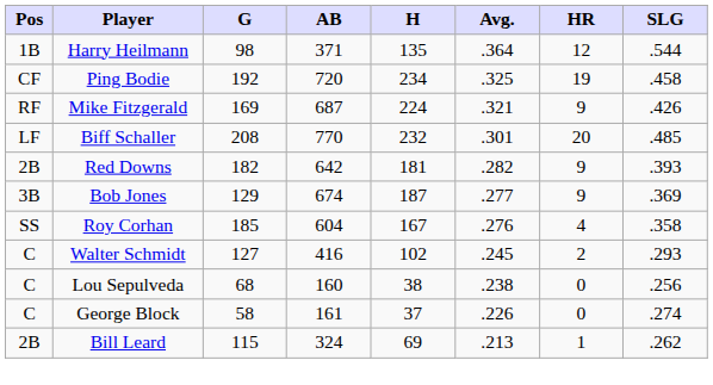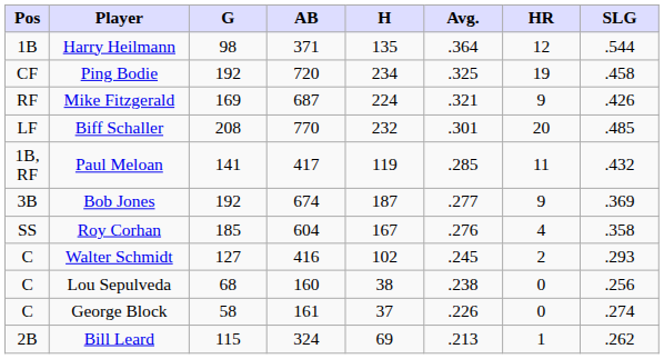+ row: 1B, RF | Paul Meloan | 141 | 417 | 119 | .285 | 11 | .432
- row: 2B | Red Downs | 182 | 642 | 181 | .282 | 9 | .393
Bob Jones | G: 129 -> 192
